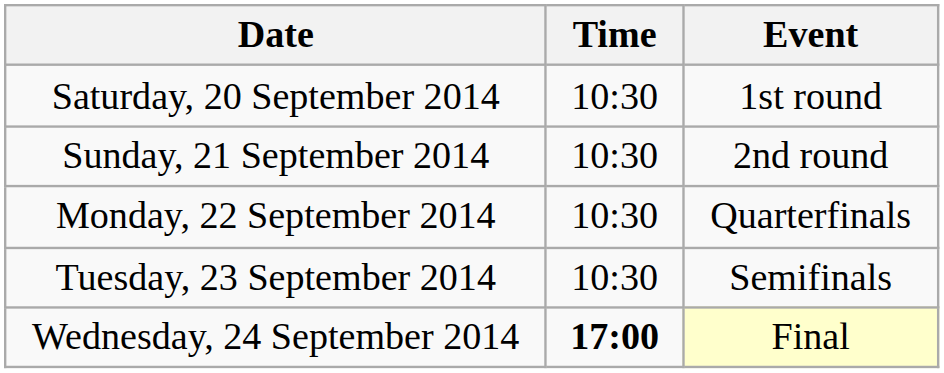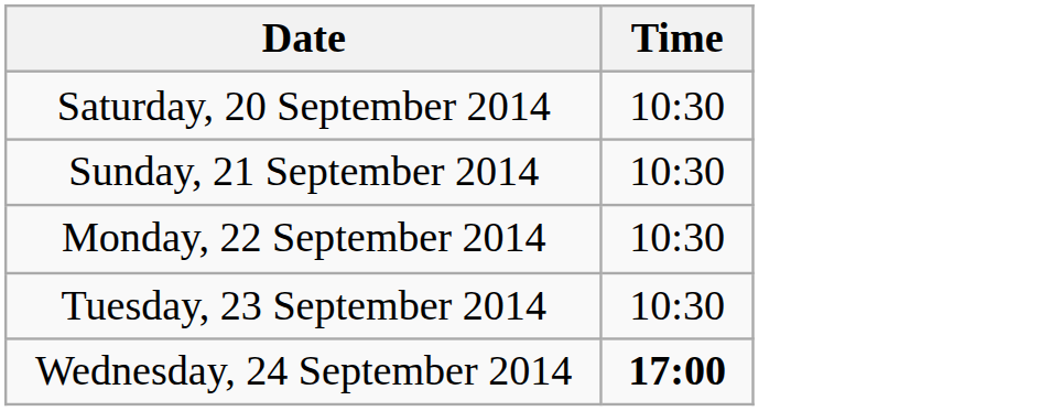- column: Event | 1st round | 2nd round | Quarterfinals | Semifinals | Final
